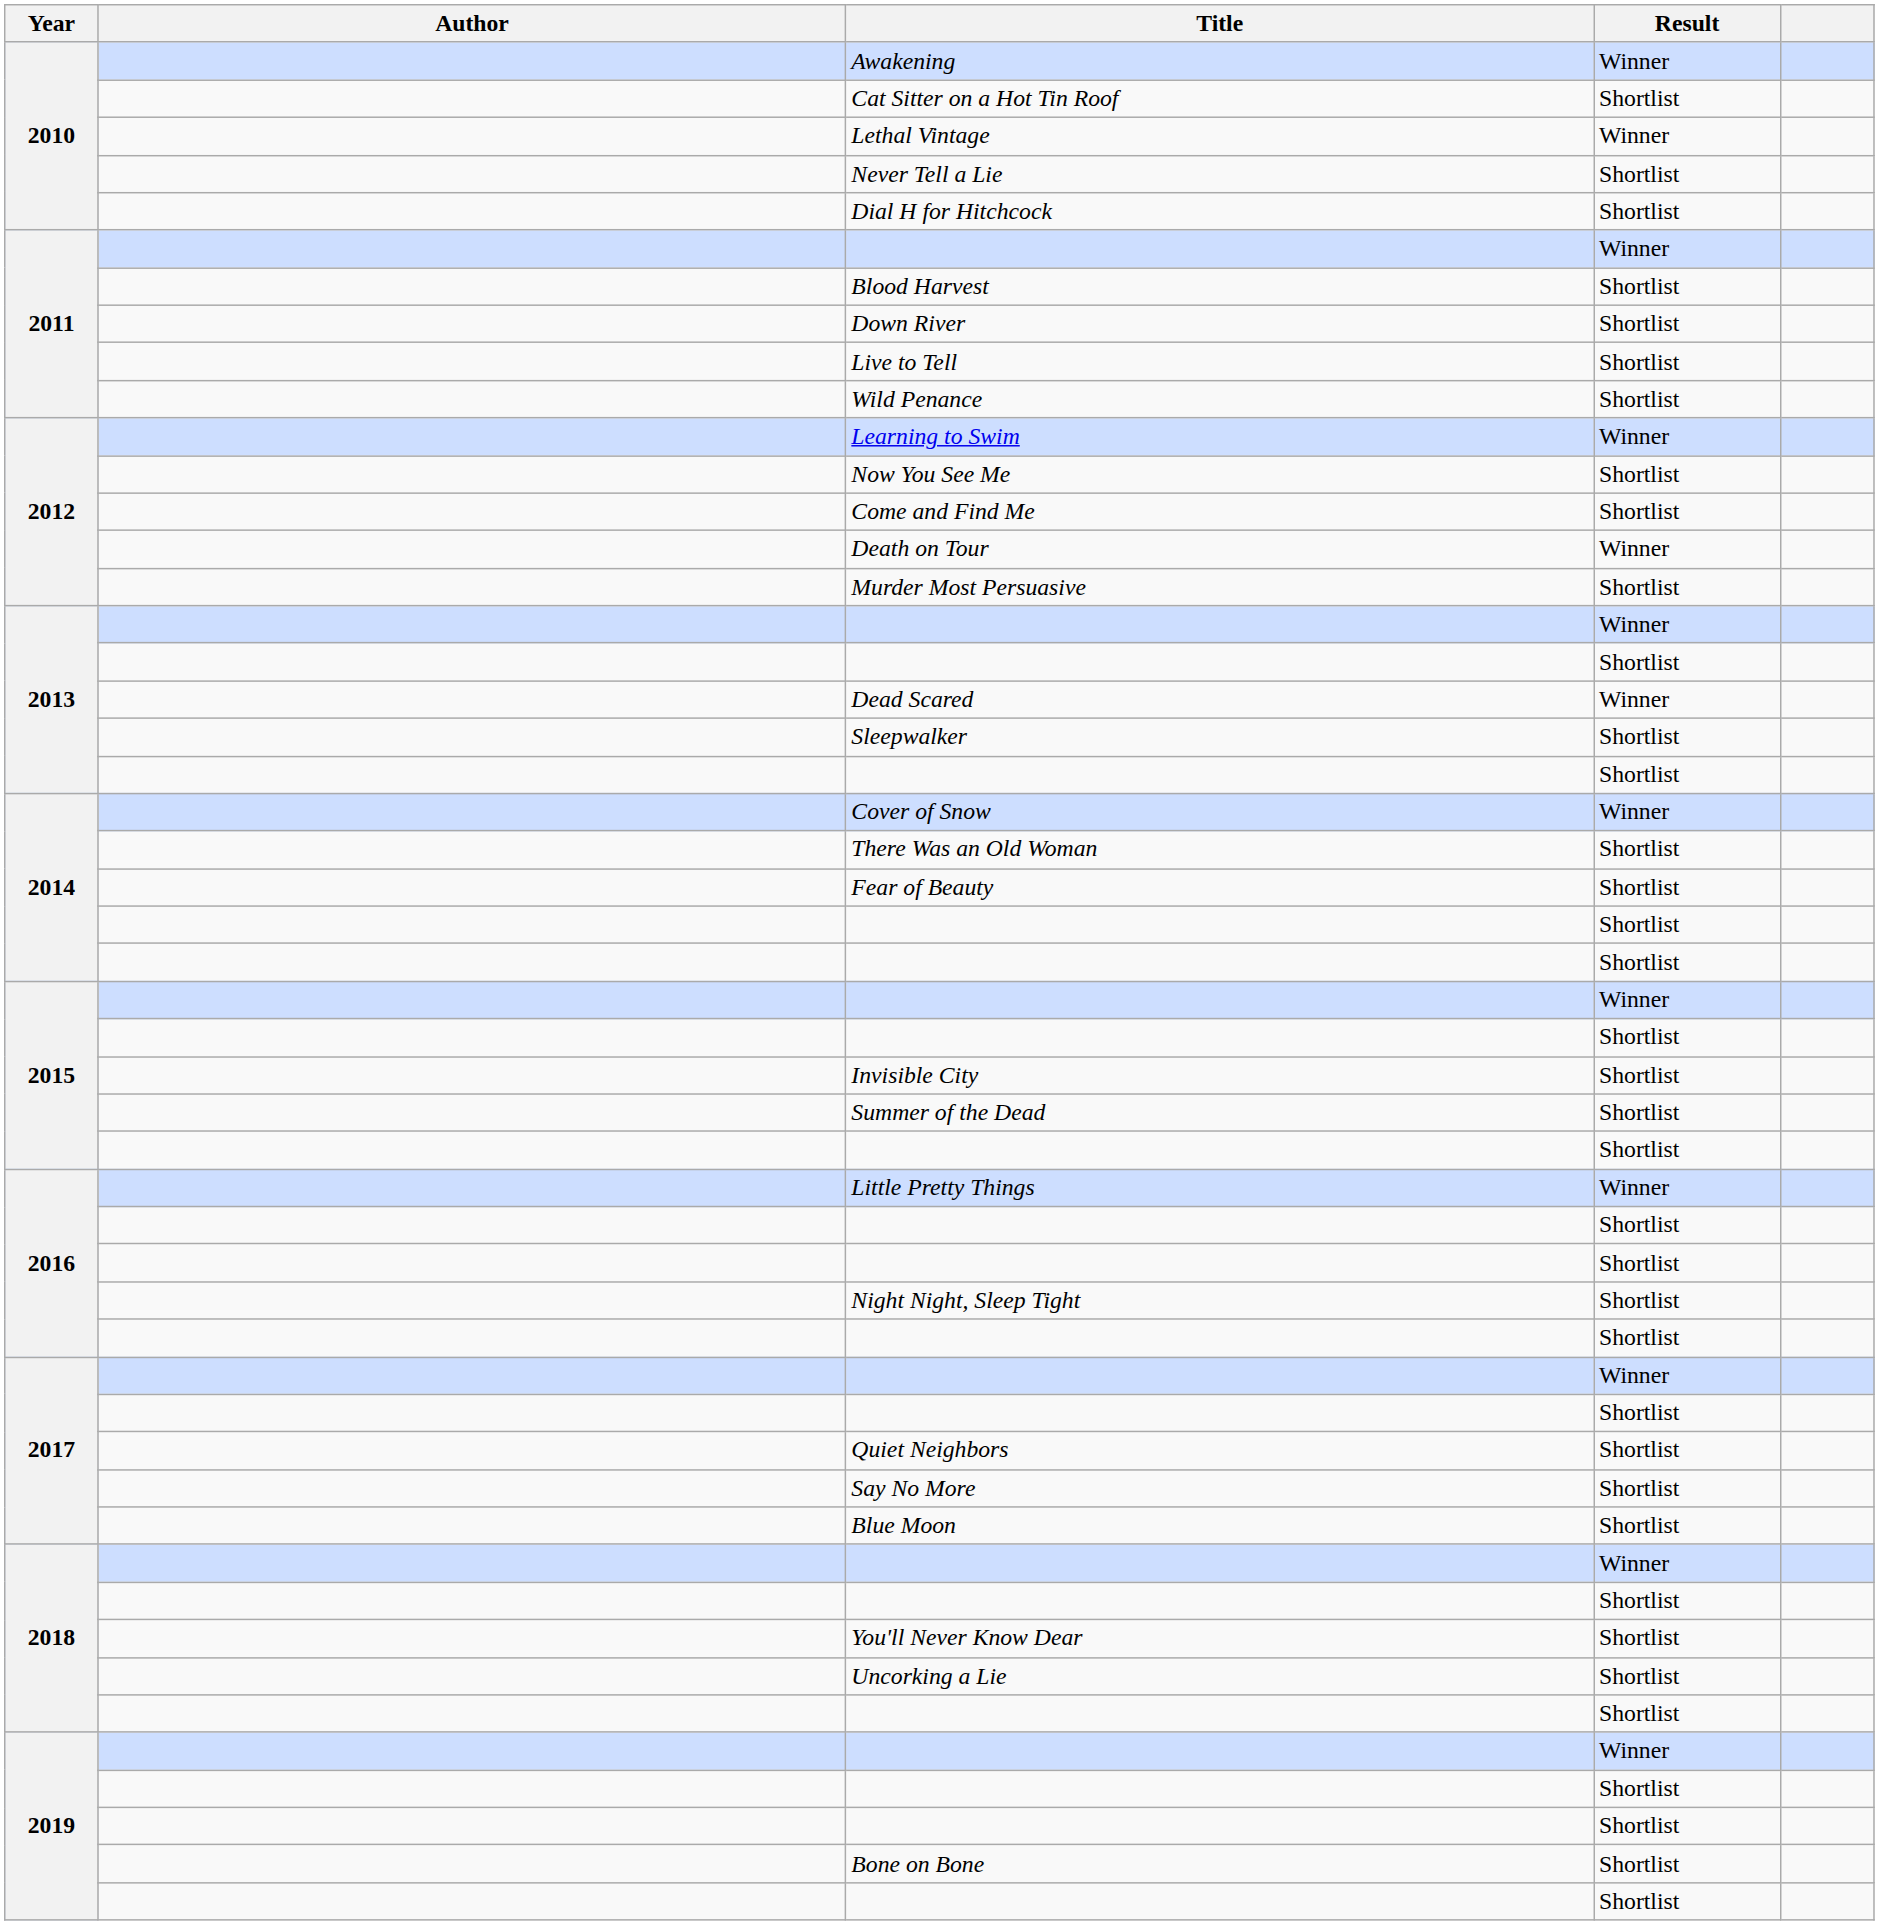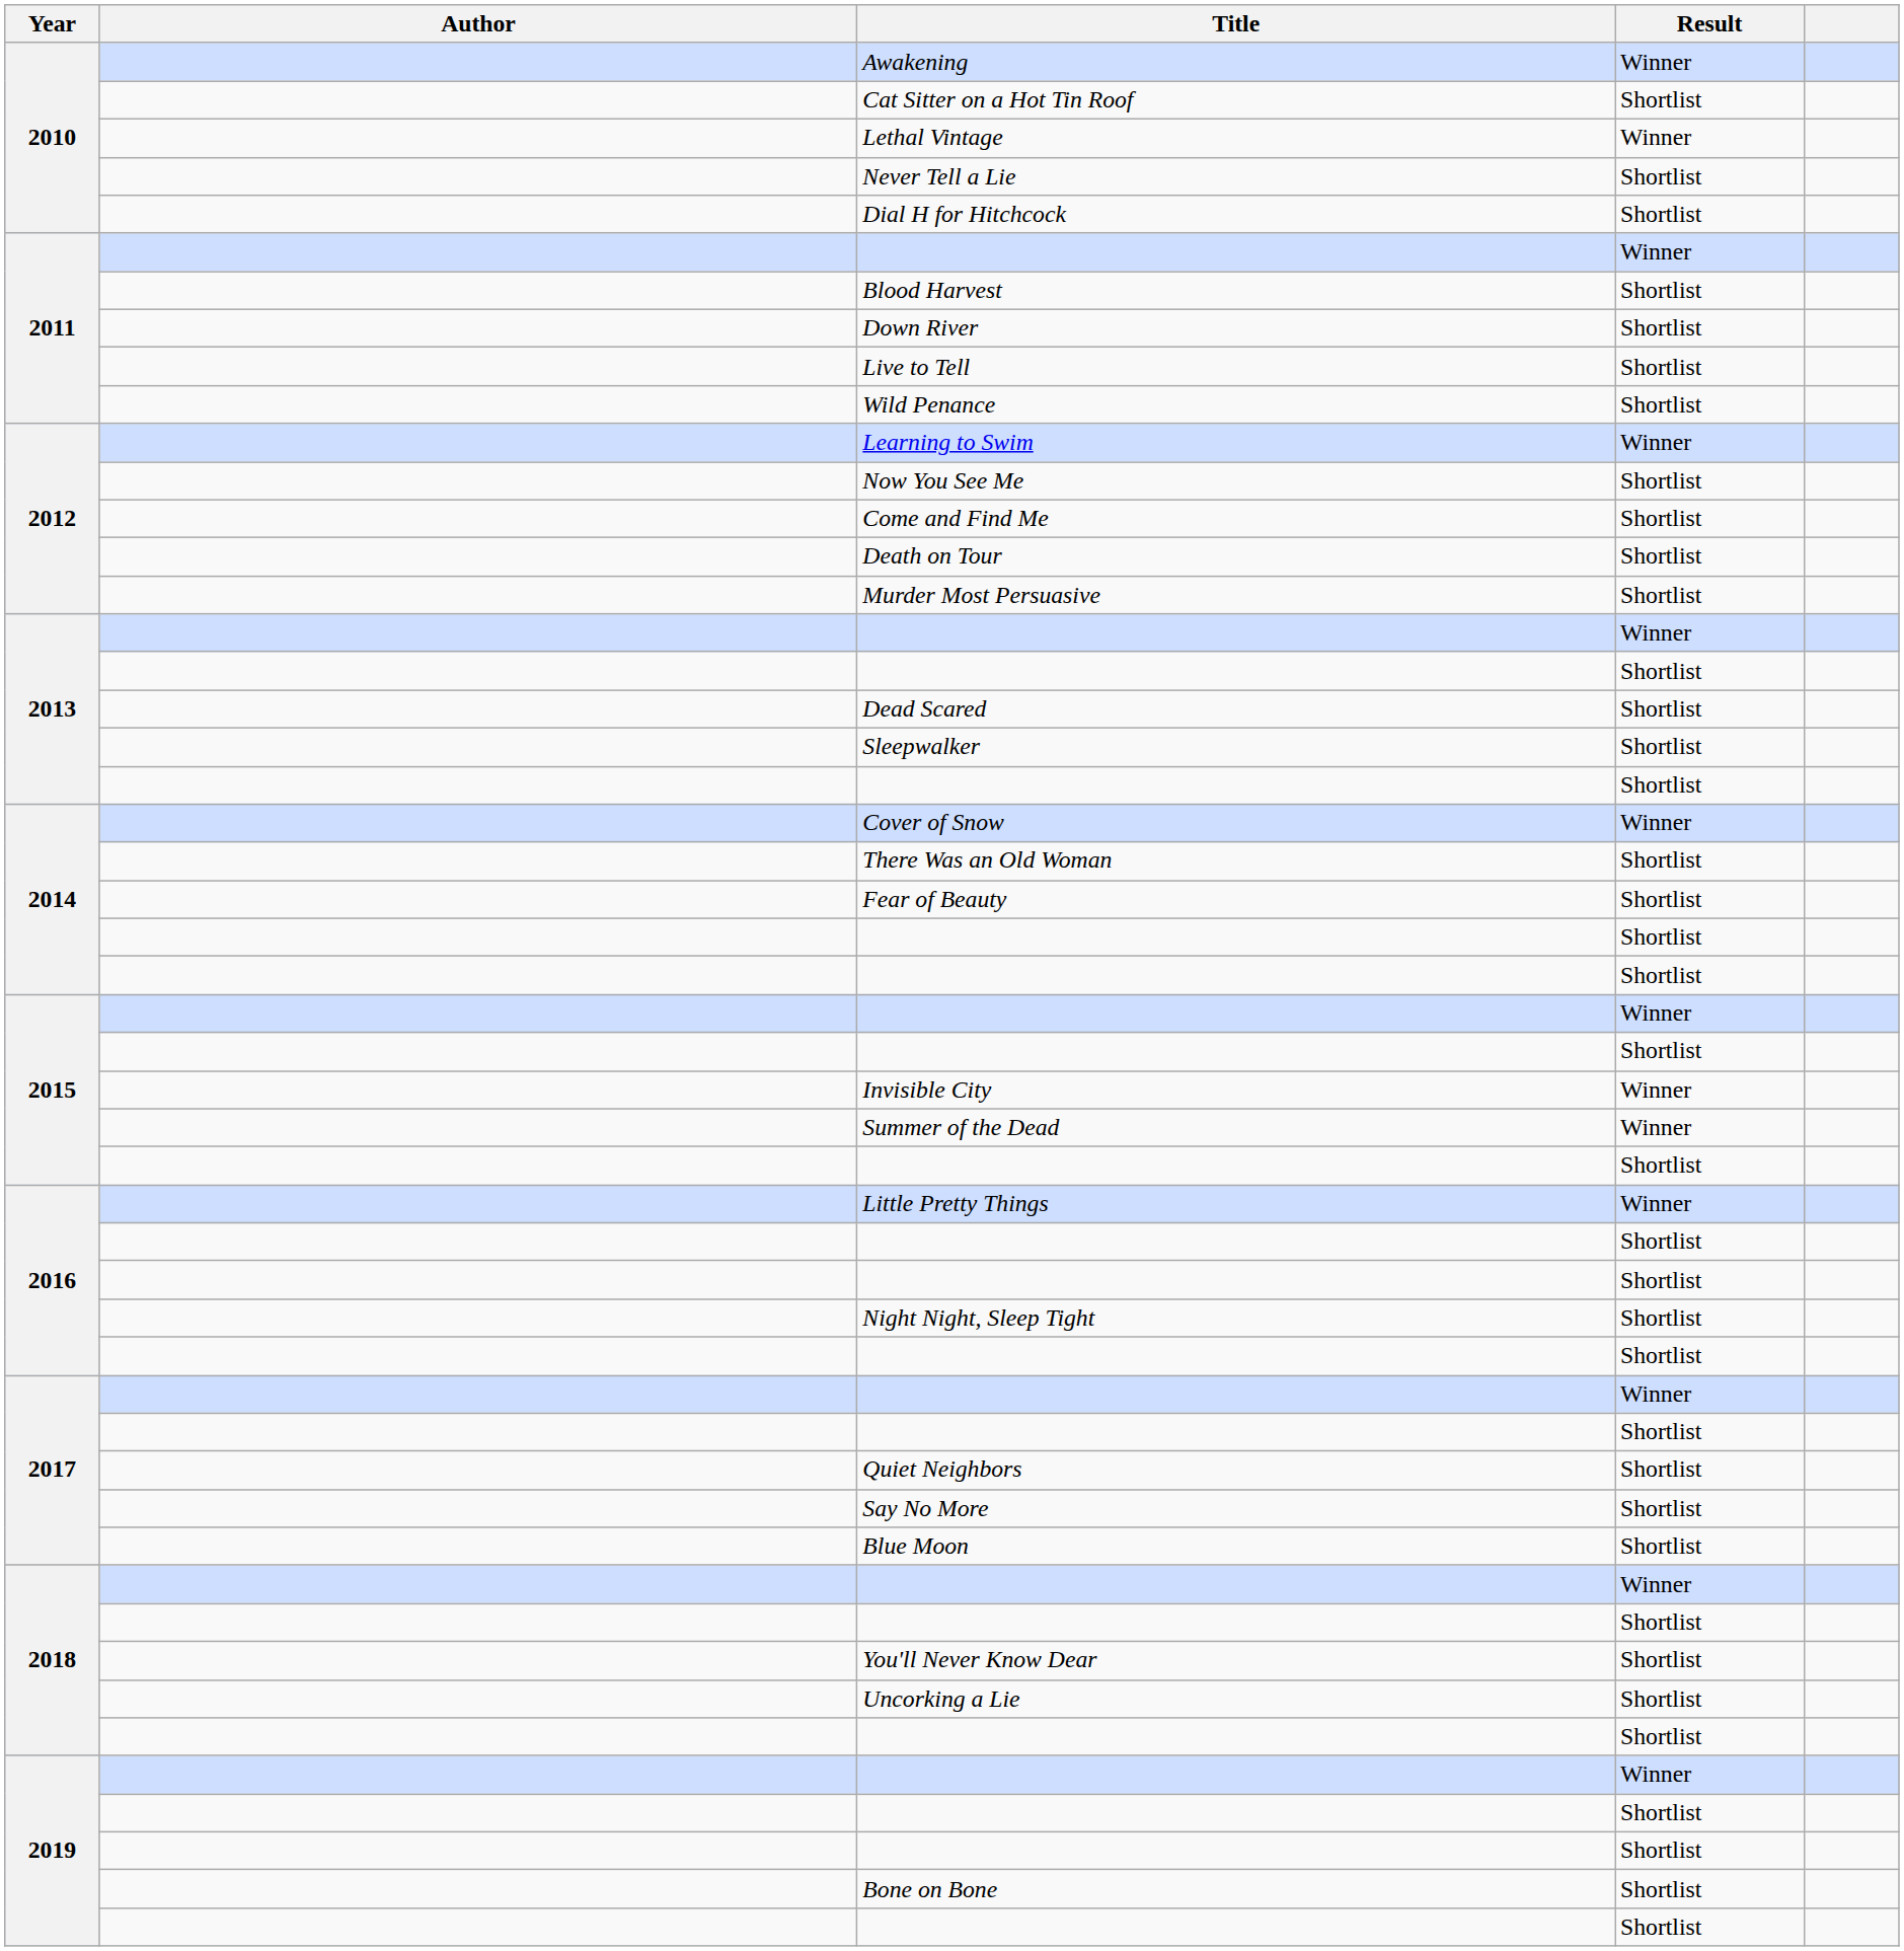Death on Tour | Result: Winner -> Shortlist
Dead Scared | Result: Winner -> Shortlist
Invisible City | Result: Shortlist -> Winner
Summer of the Dead | Result: Shortlist -> Winner
